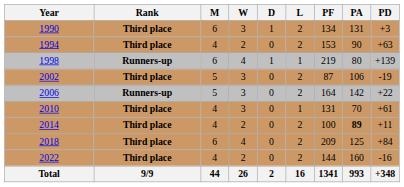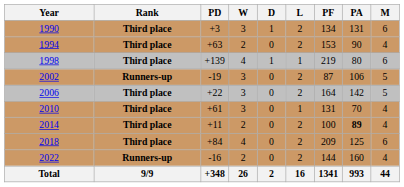columns swapped: M <-> PD
1998 | Rank: Runners-up -> Third place
2002 | Rank: Third place -> Runners-up
2006 | Rank: Runners-up -> Third place
2022 | Rank: Third place -> Runners-up
